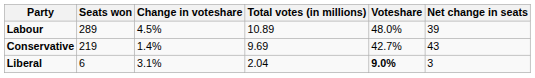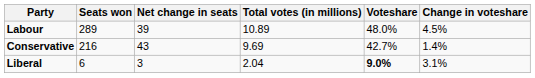columns swapped: Net change in seats <-> Change in voteshare
Conservative | Seats won: 219 -> 216
